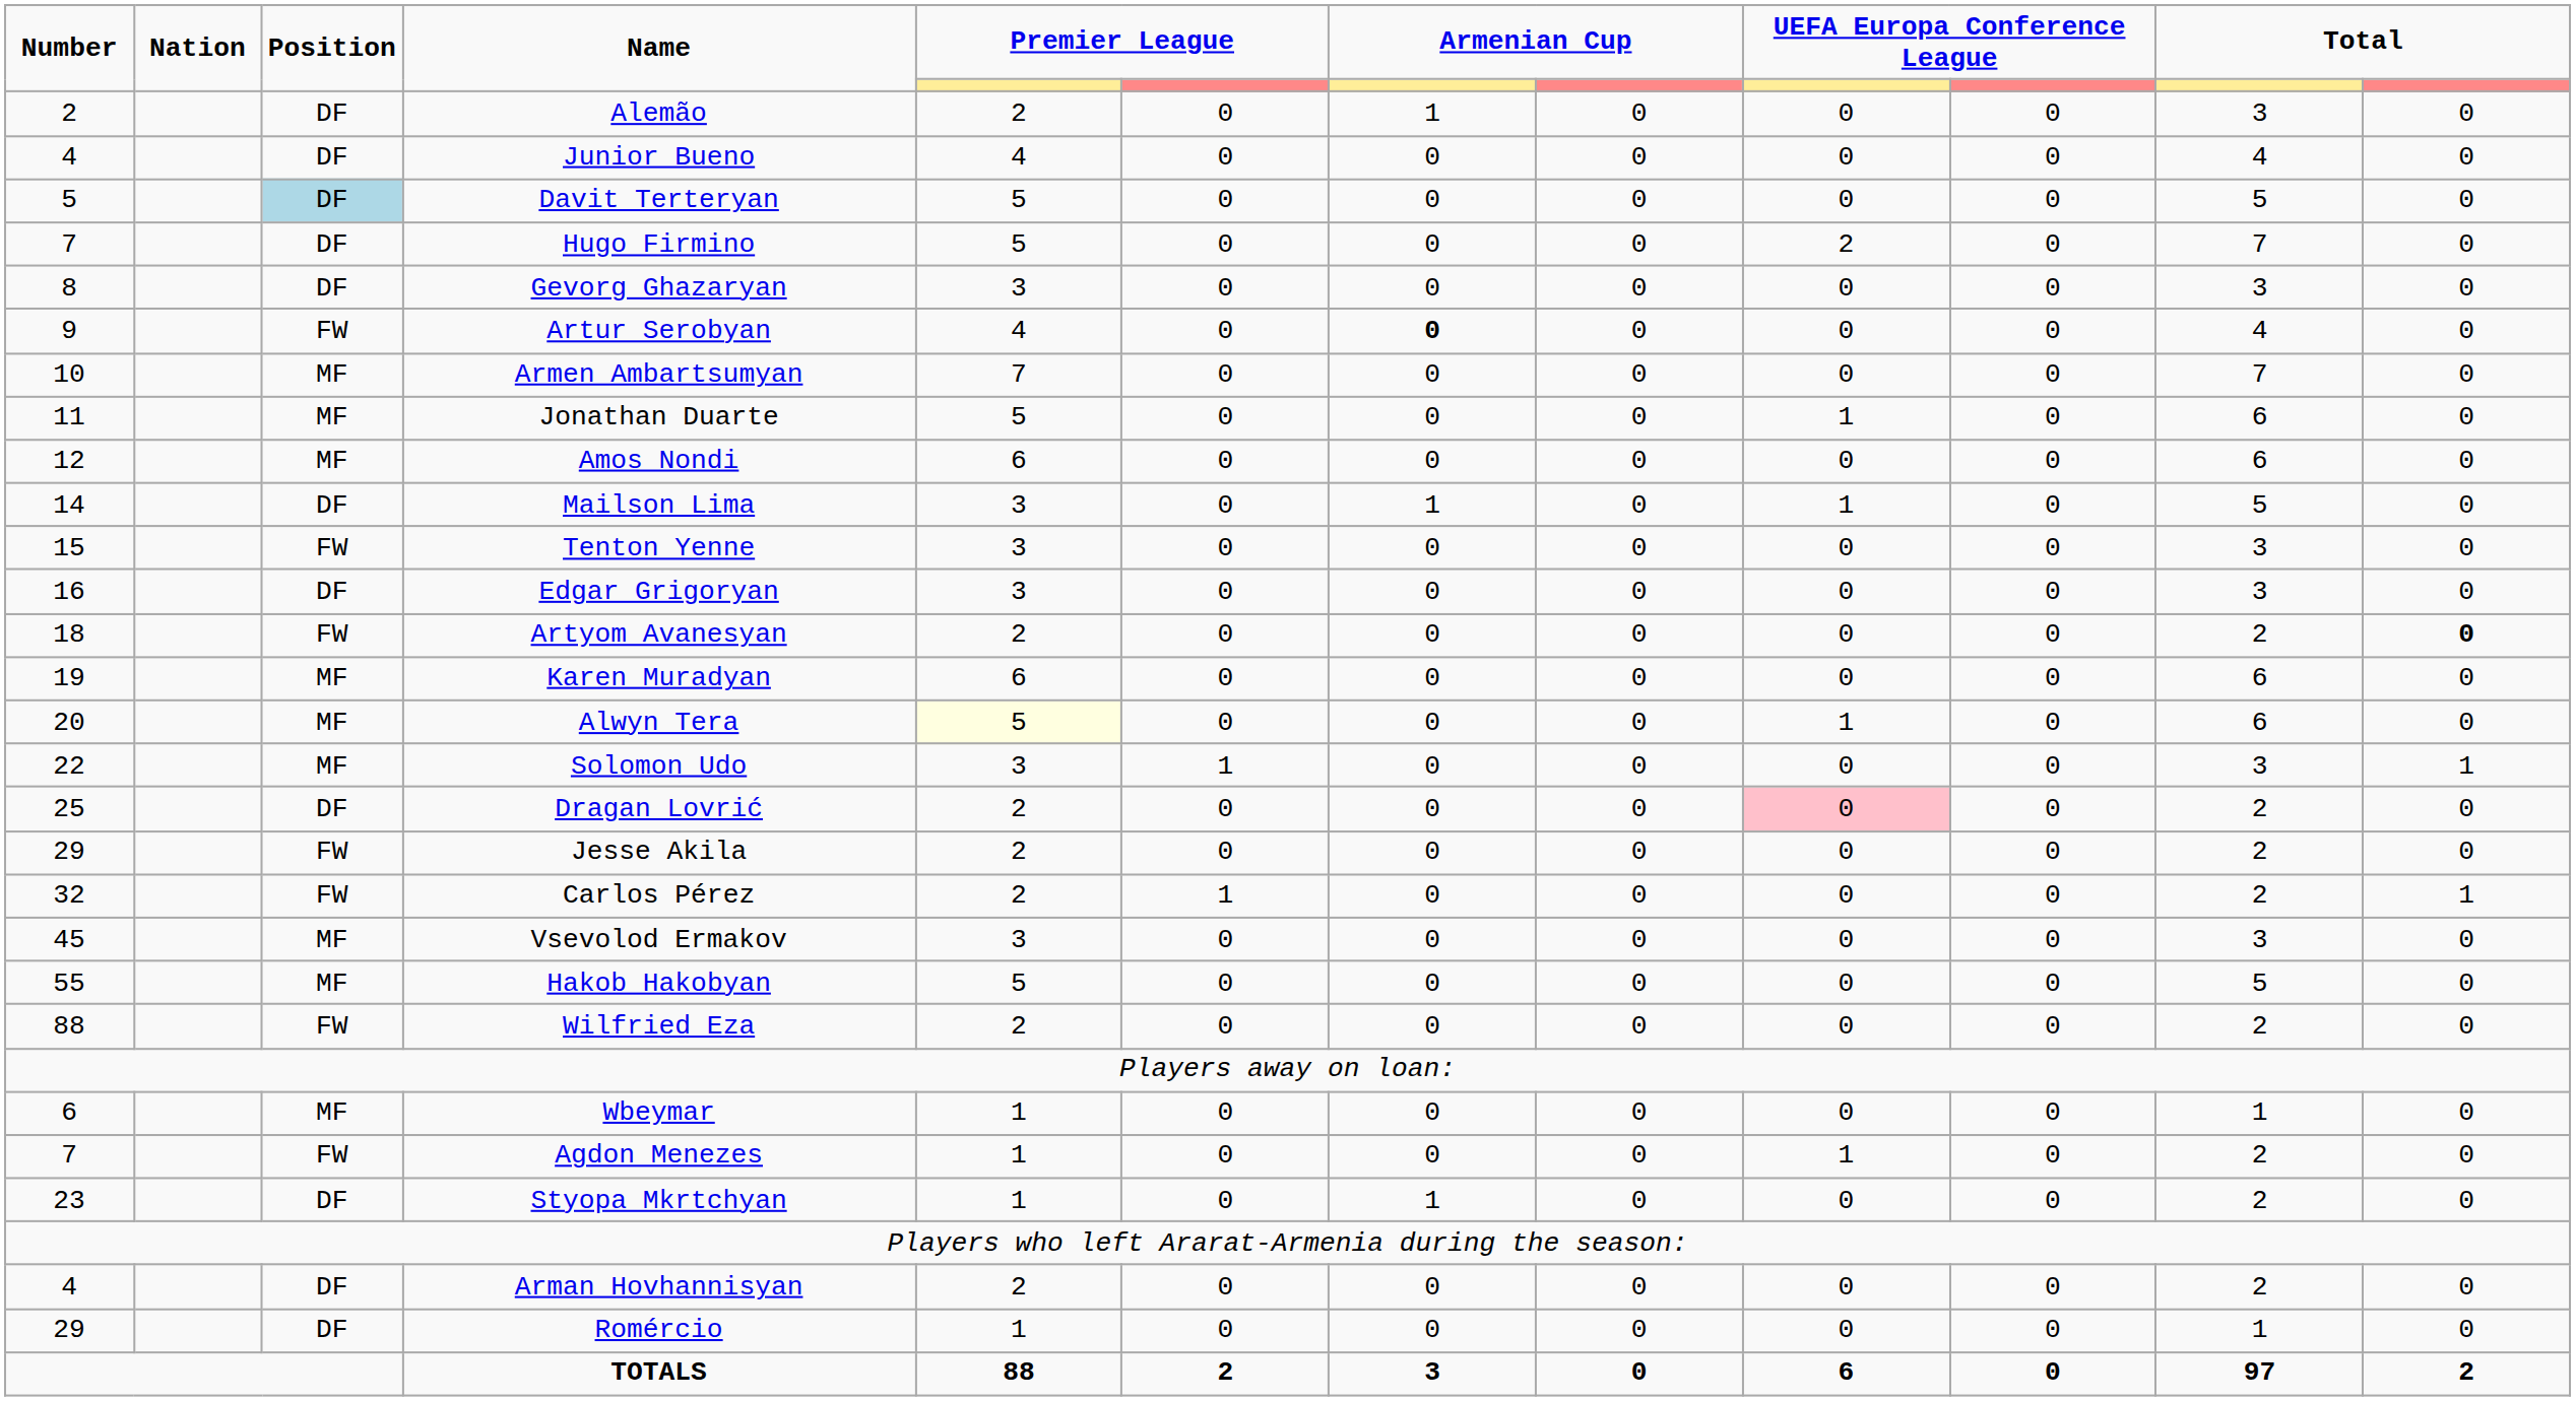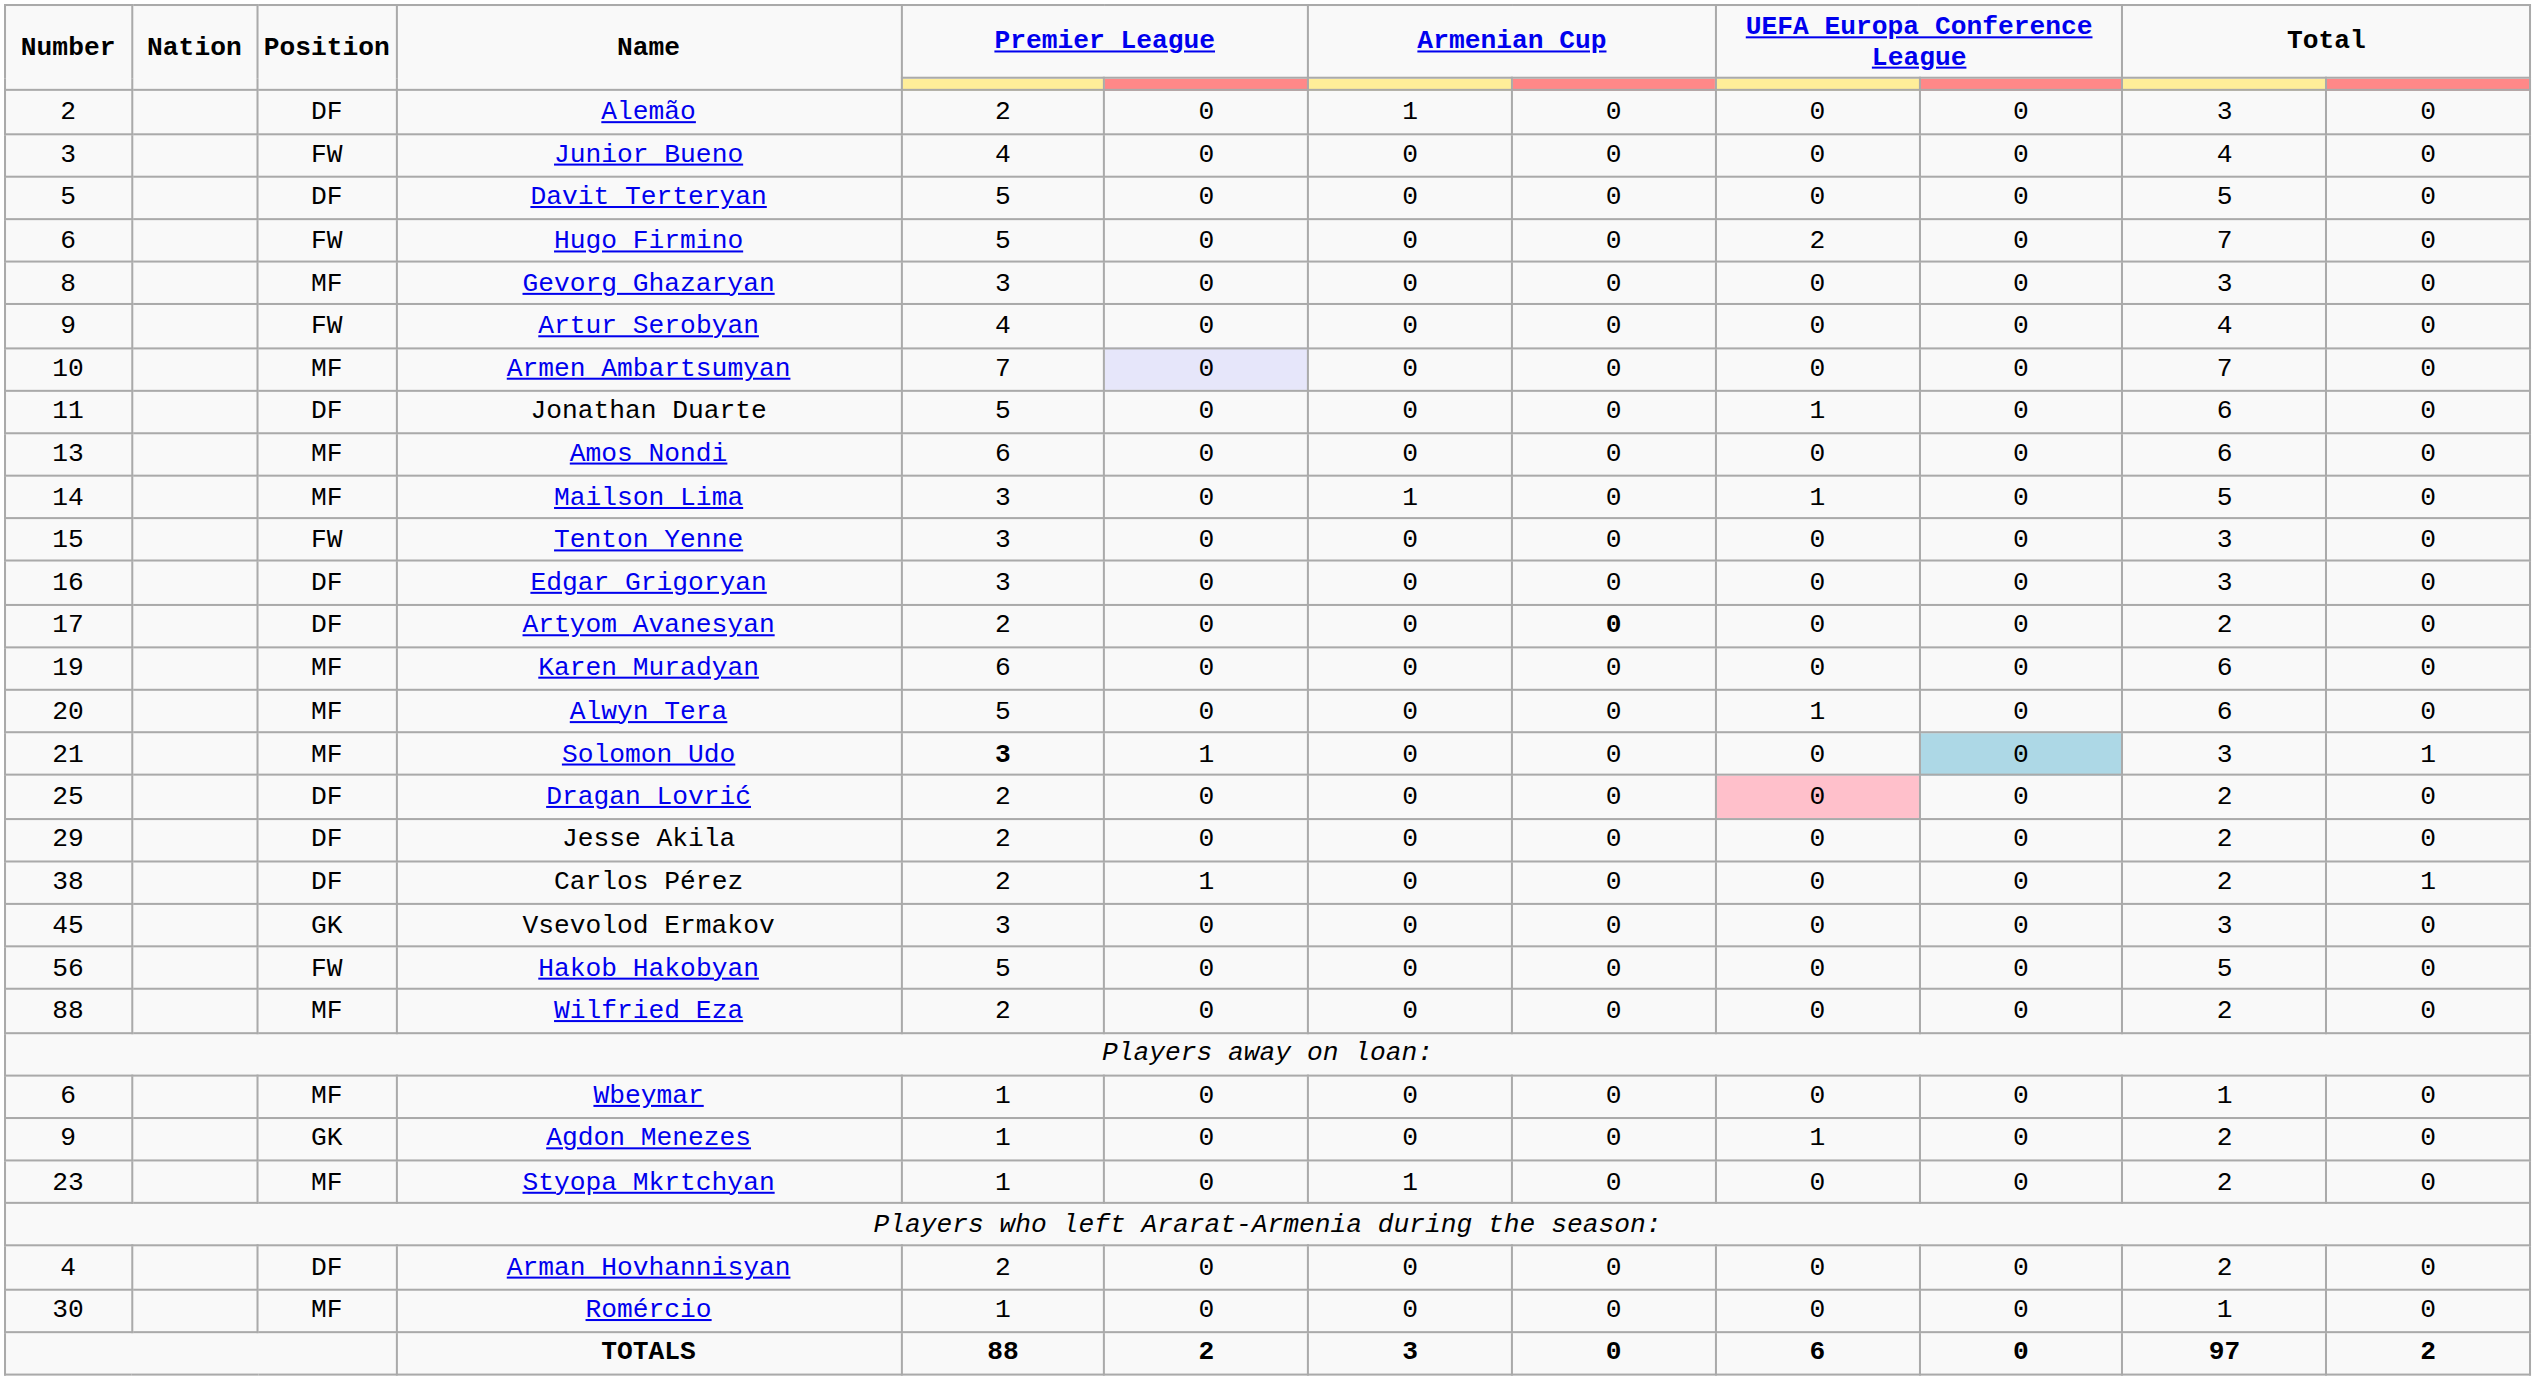Junior Bueno | Number: 4 -> 3
Junior Bueno | Position: DF -> FW
Davit Terteryan | Position: lightblue background -> no background
Hugo Firmino | Number: 7 -> 6
Hugo Firmino | Position: DF -> FW
Gevorg Ghazaryan | Position: DF -> MF
Artur Serobyan | column 7: bold -> normal
Armen Ambartsumyan | column 6: no background -> lavender background
Jonathan Duarte | Position: MF -> DF
Amos Nondi | Number: 12 -> 13
Mailson Lima | Position: DF -> MF
Artyom Avanesyan | Number: 18 -> 17
Artyom Avanesyan | Position: FW -> DF
Artyom Avanesyan | column 8: normal -> bold
Artyom Avanesyan | column 12: bold -> normal
Alwyn Tera | column 5: lightyellow background -> no background
Solomon Udo | Number: 22 -> 21
Solomon Udo | column 5: normal -> bold
Solomon Udo | column 10: no background -> lightblue background
Jesse Akila | Position: FW -> DF
Carlos Pérez | Number: 32 -> 38
Carlos Pérez | Position: FW -> DF
Vsevolod Ermakov | Position: MF -> GK
Hakob Hakobyan | Number: 55 -> 56
Hakob Hakobyan | Position: MF -> FW
Wilfried Eza | Position: FW -> MF
Agdon Menezes | Number: 7 -> 9
Agdon Menezes | Position: FW -> GK
Styopa Mkrtchyan | Position: DF -> MF
Romércio | Number: 29 -> 30
Romércio | Position: DF -> MF
